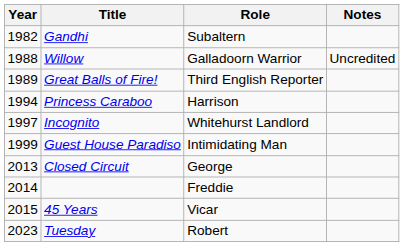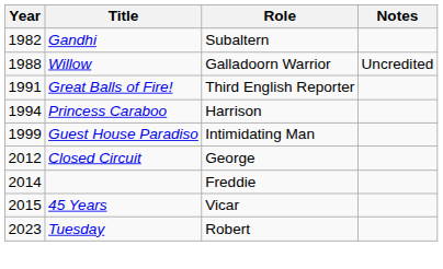Great Balls of Fire! | Year: 1989 -> 1991
- row: 1997 | Incognito | Whitehurst Landlord
Closed Circuit | Year: 2013 -> 2012
